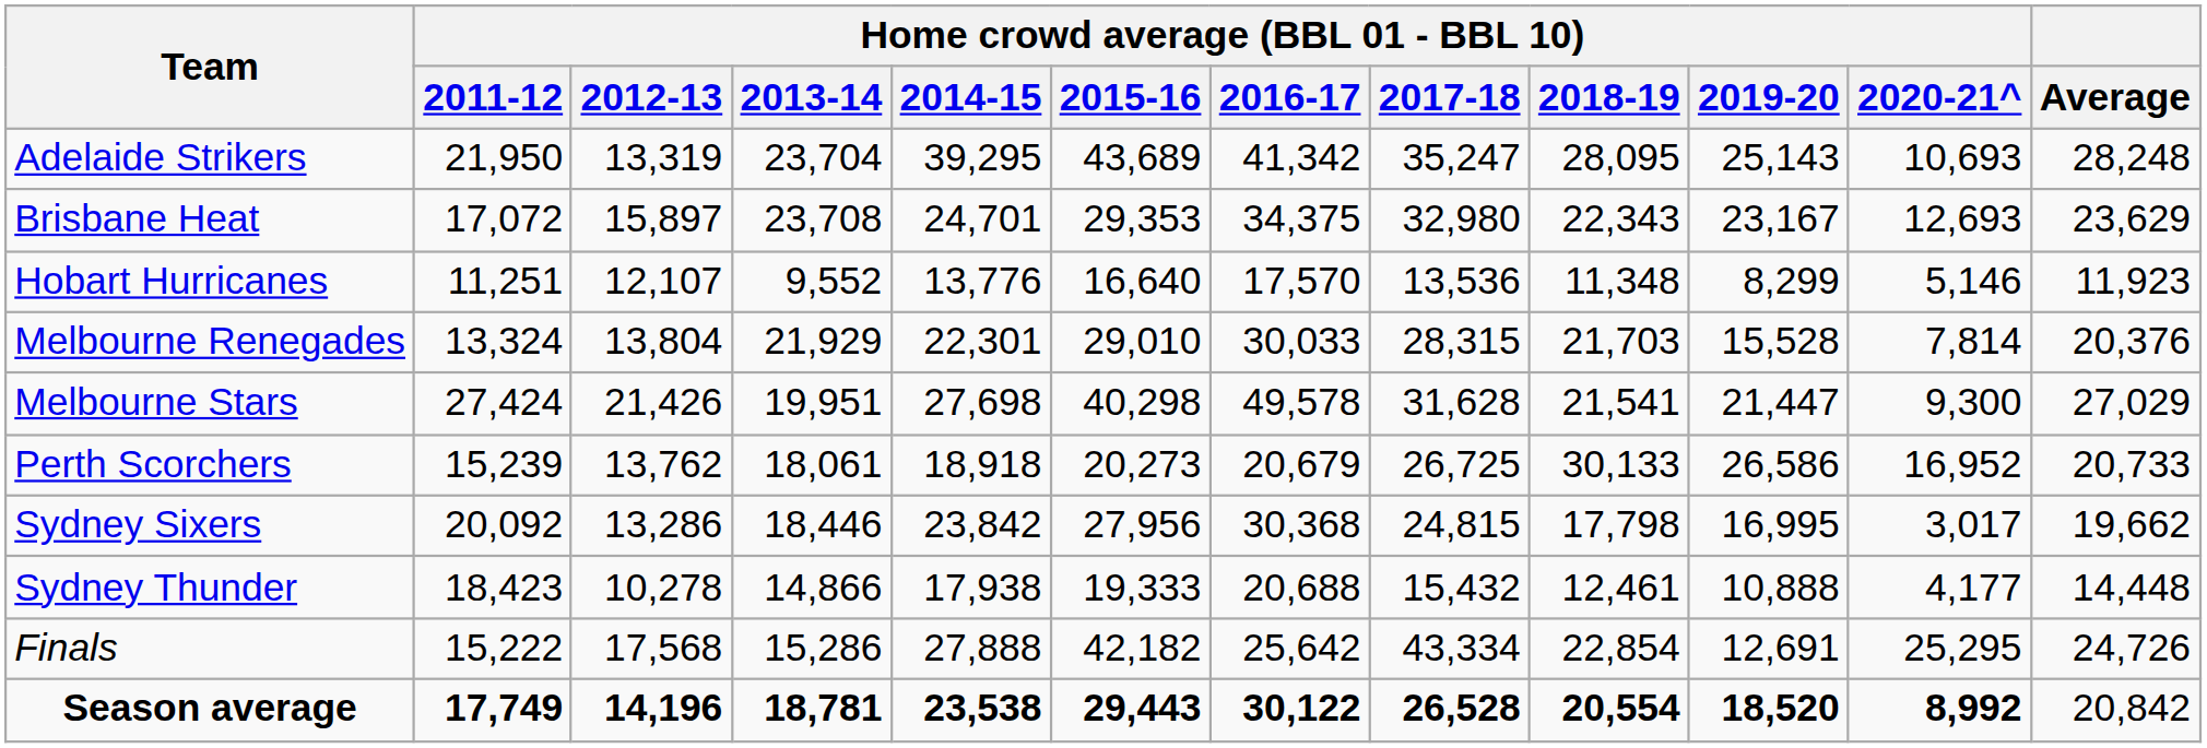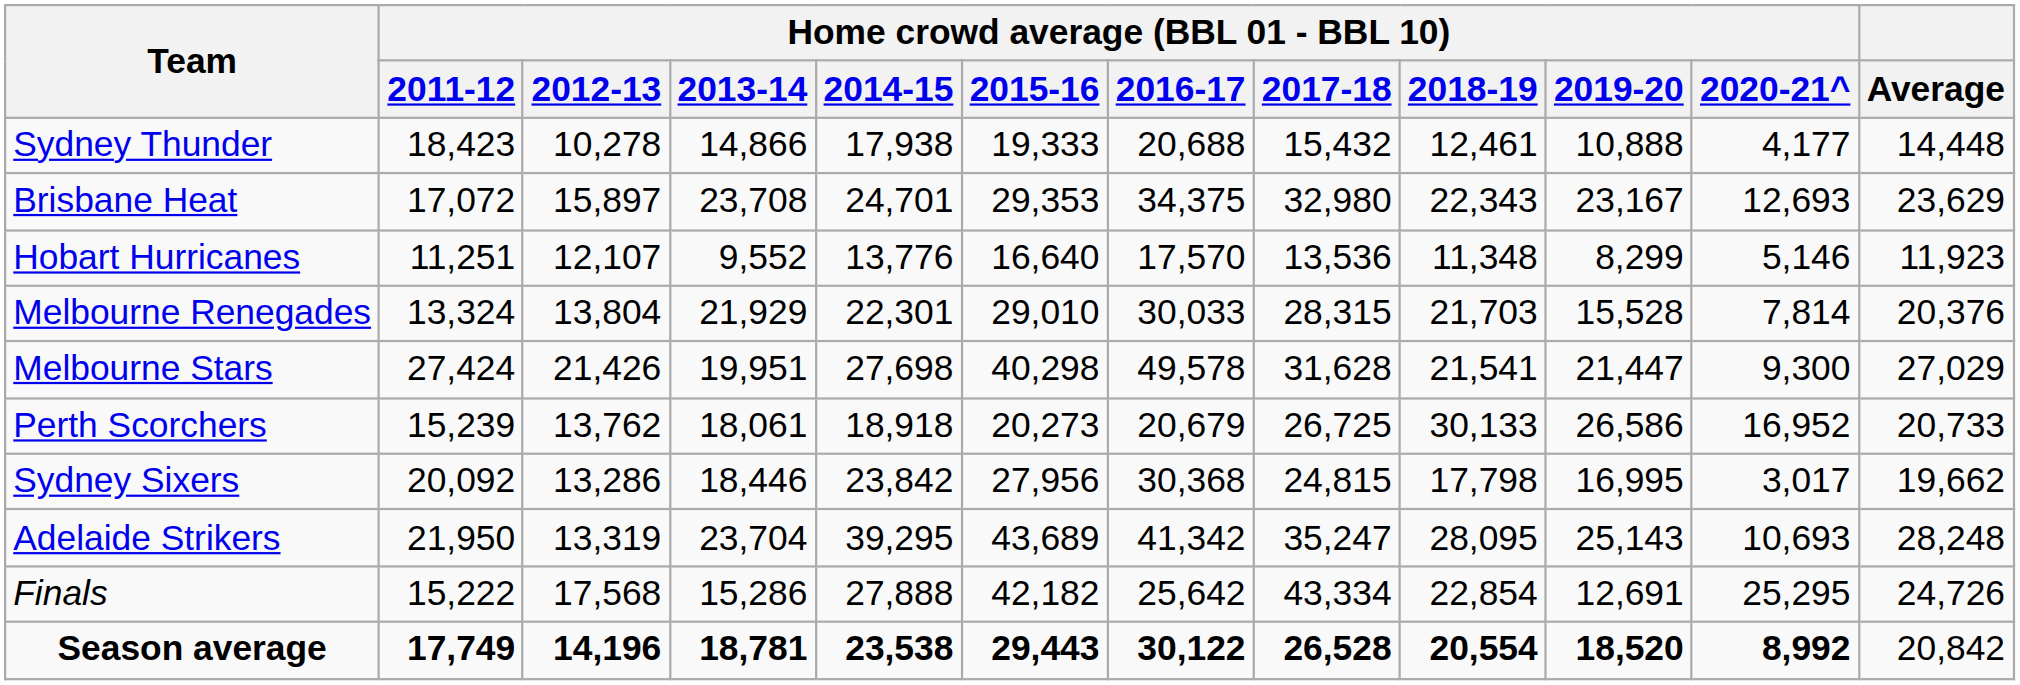rows swapped: Adelaide Strikers <-> Sydney Thunder
